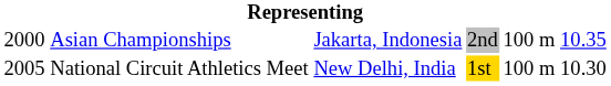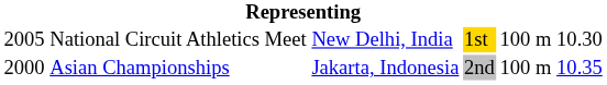rows swapped: Asian Championships <-> National Circuit Athletics Meet
